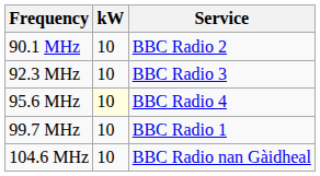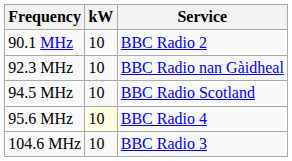92.3 MHz | Service: BBC Radio 3 -> BBC Radio nan Gàidheal
+ row: 94.5 MHz | 10 | BBC Radio Scotland
- row: 99.7 MHz | 10 | BBC Radio 1
104.6 MHz | Service: BBC Radio nan Gàidheal -> BBC Radio 3
